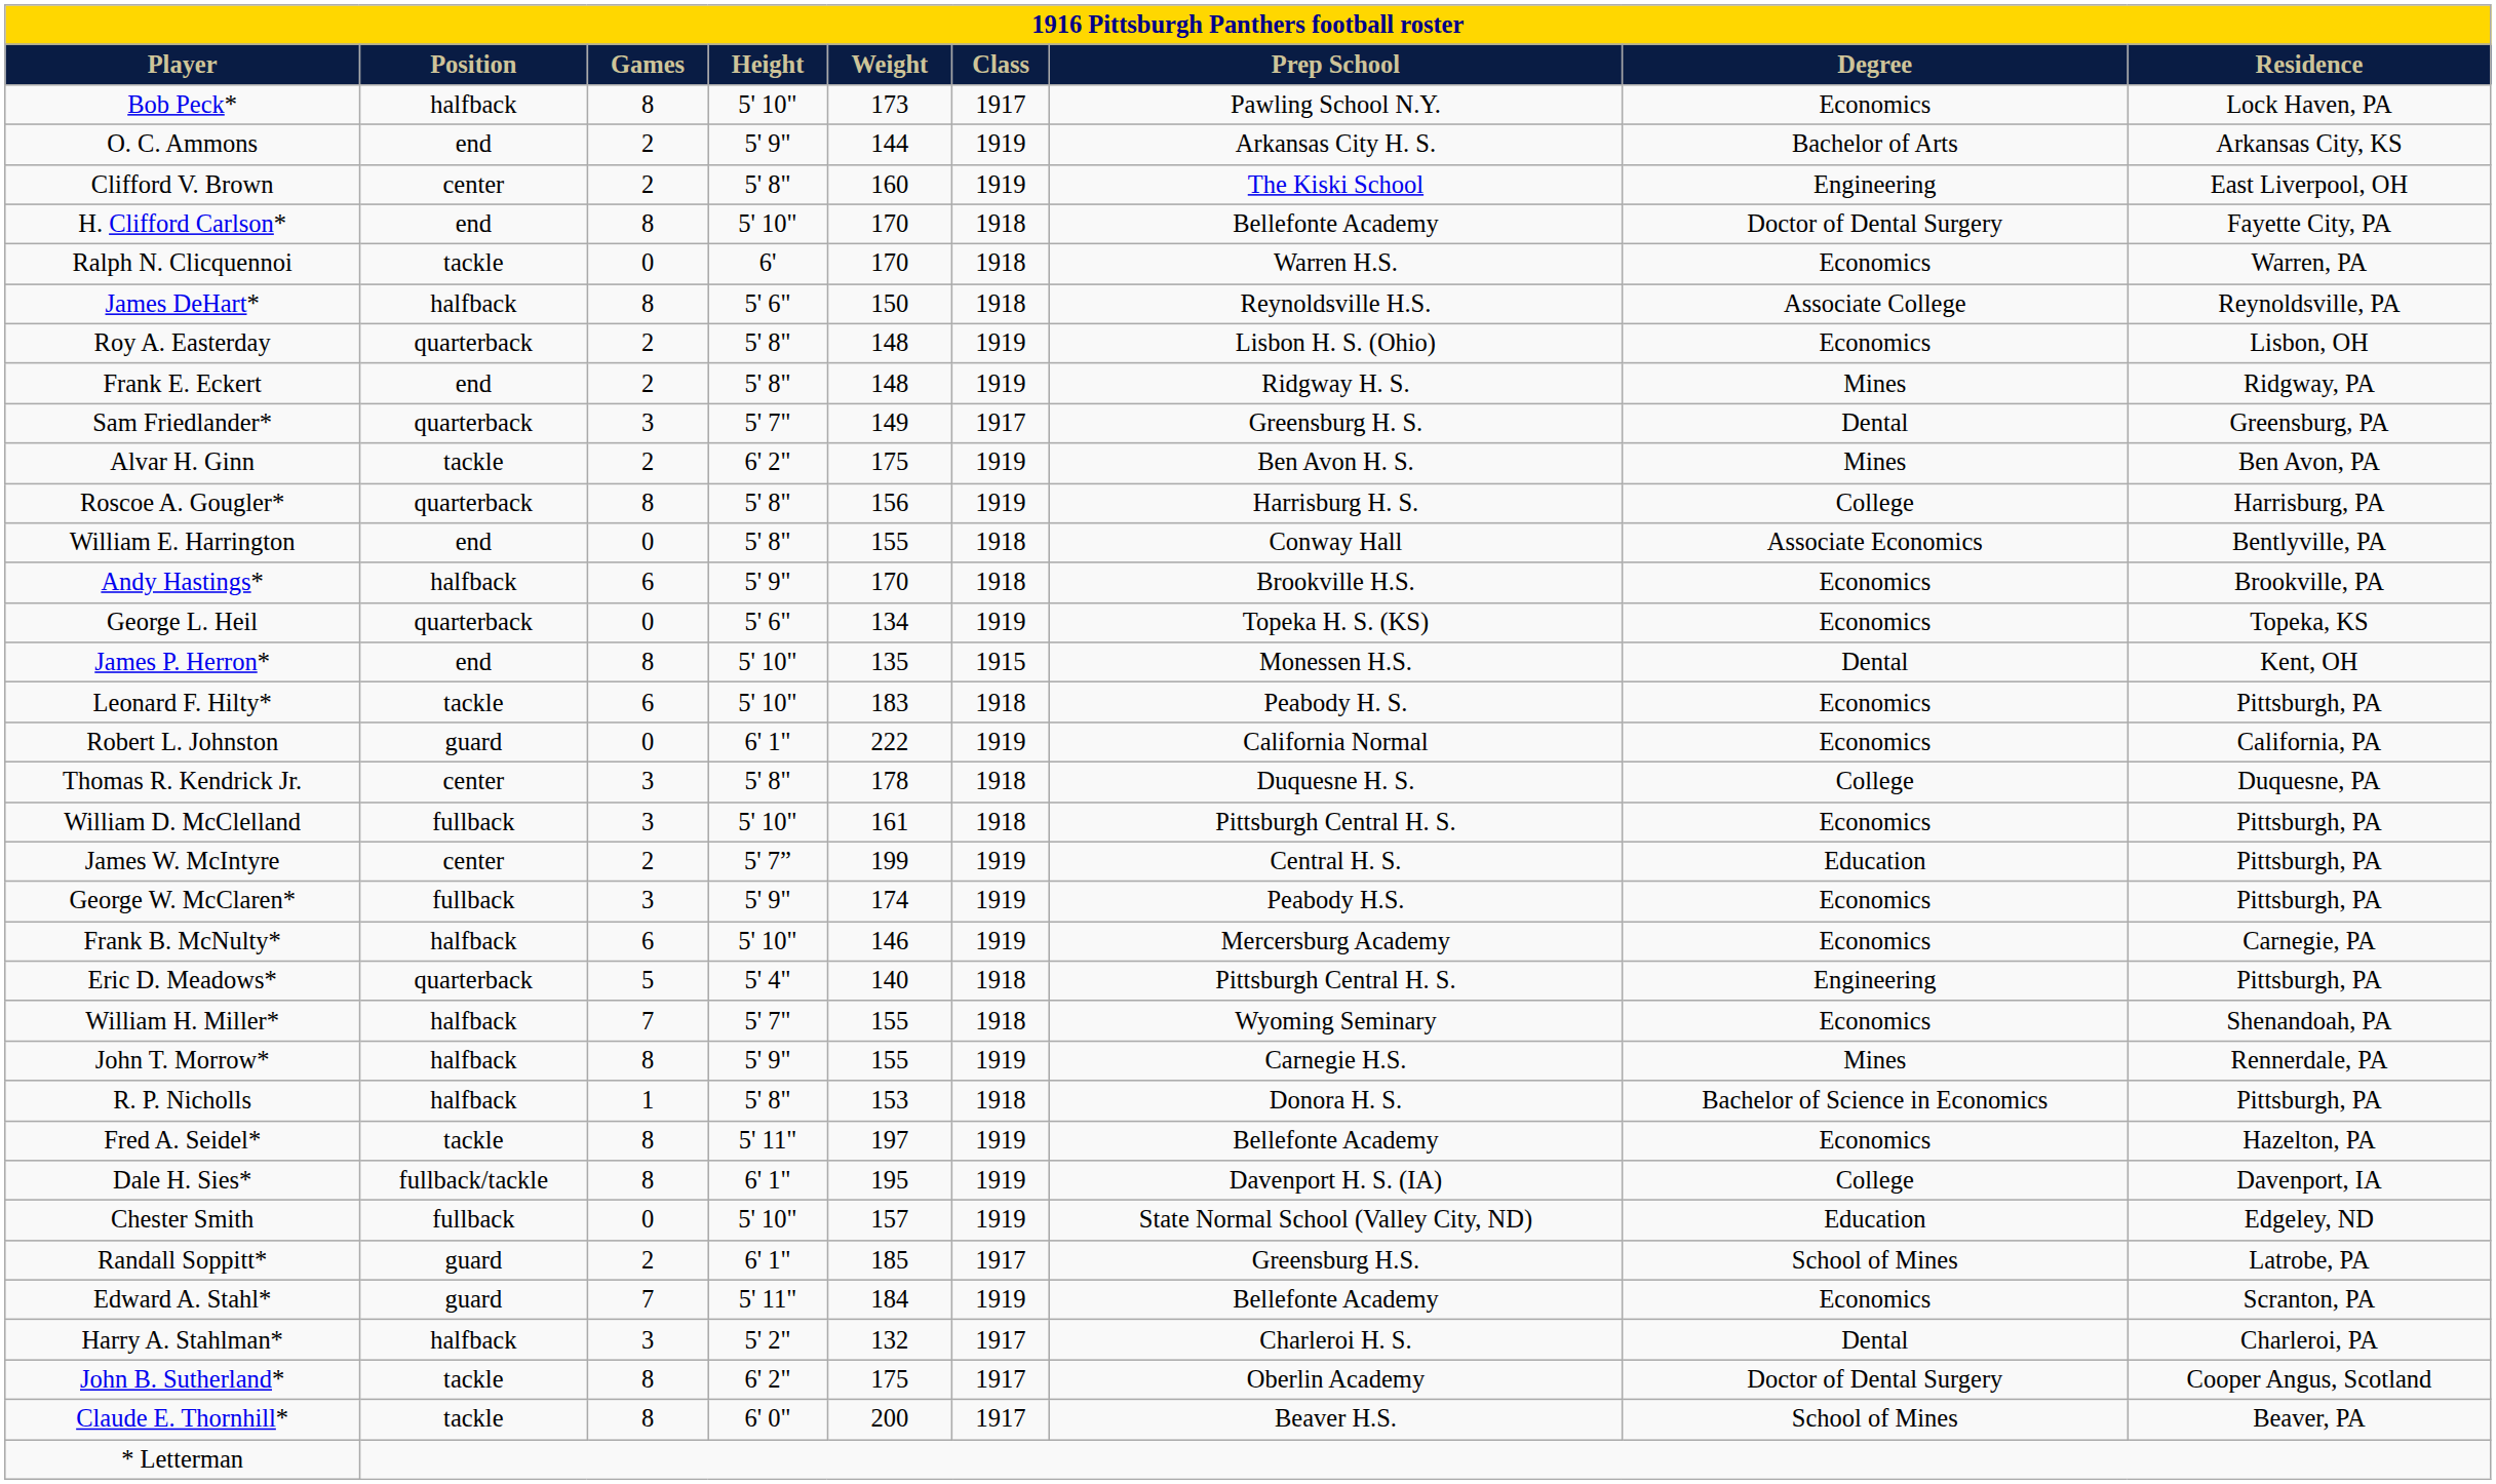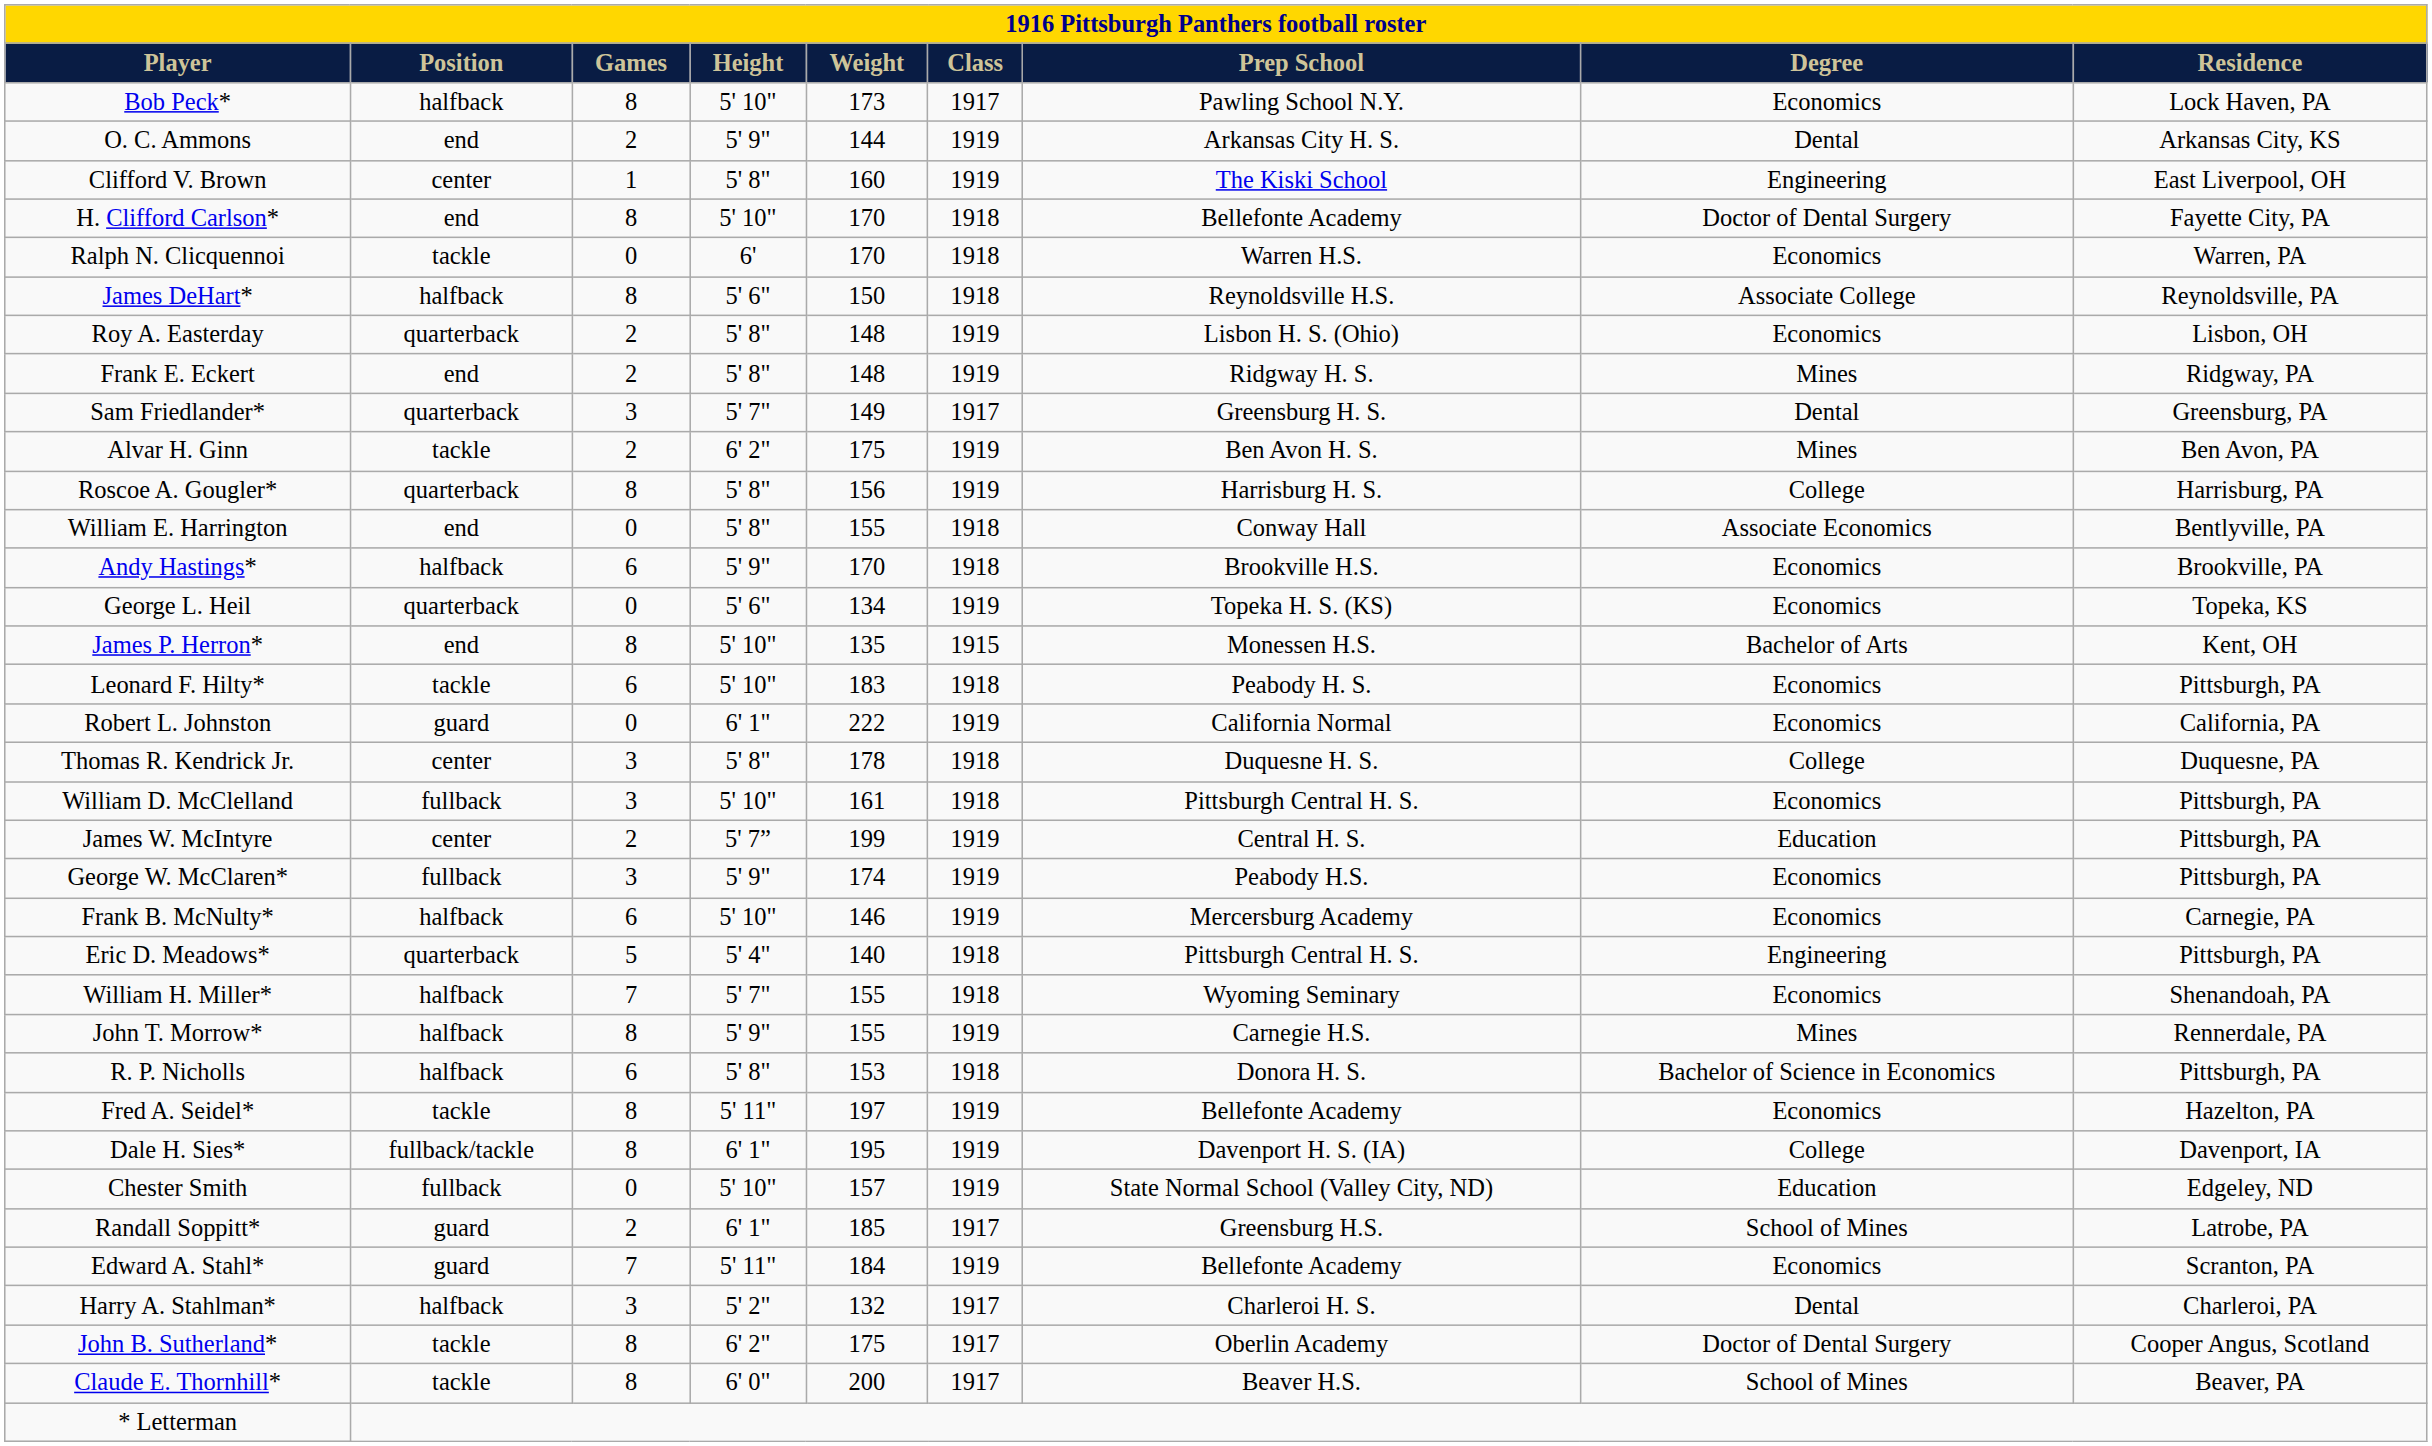O. C. Ammons | Degree: Bachelor of Arts -> Dental
Clifford V. Brown | Games: 2 -> 1
James P. Herron* | Degree: Dental -> Bachelor of Arts
R. P. Nicholls | Games: 1 -> 6
